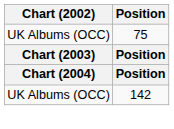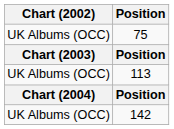+ row: UK Albums (OCC) | 113
